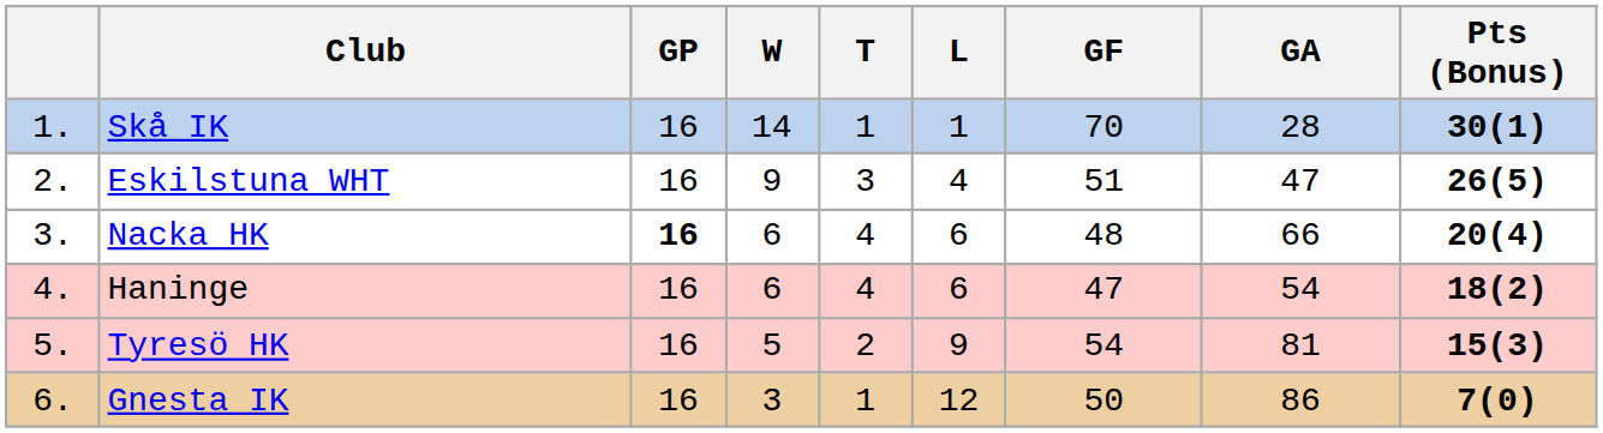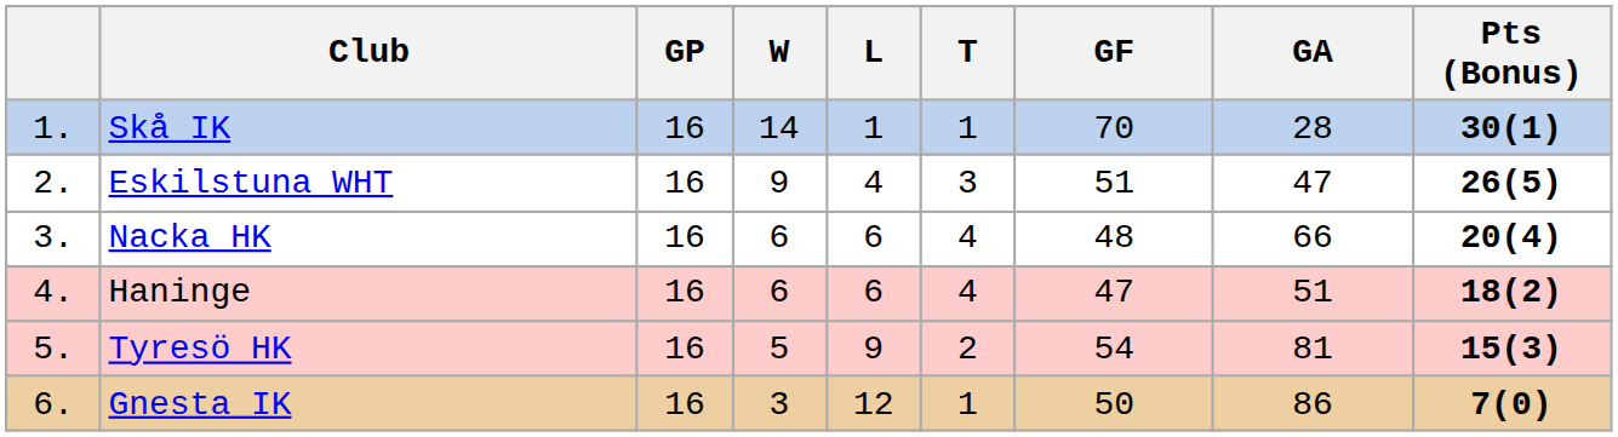columns swapped: T <-> L
Nacka HK | GP: bold -> normal
Haninge | GA: 54 -> 51
